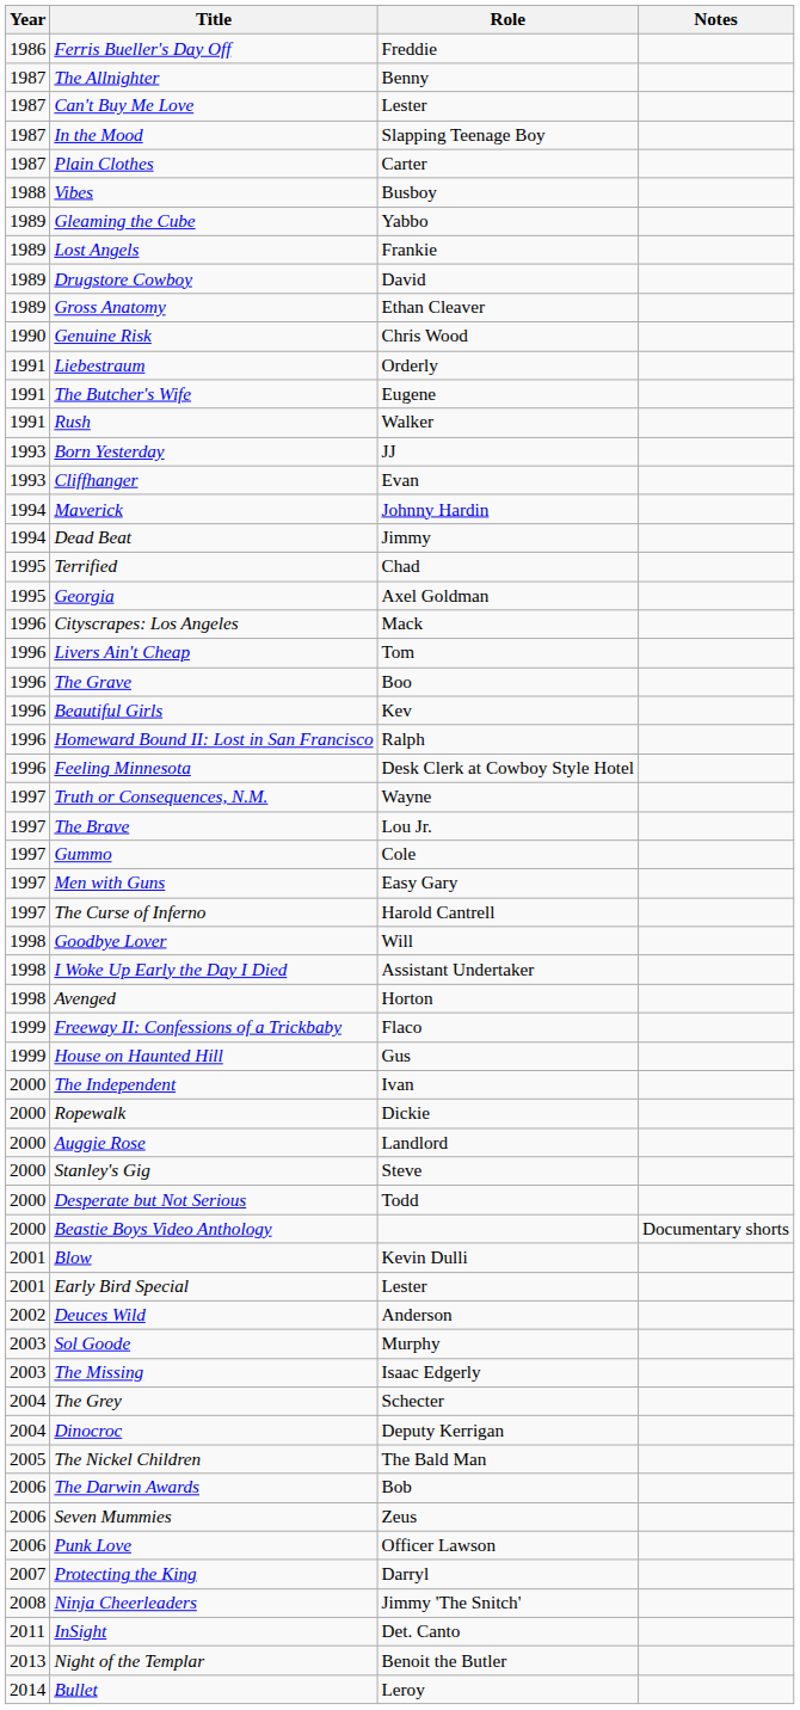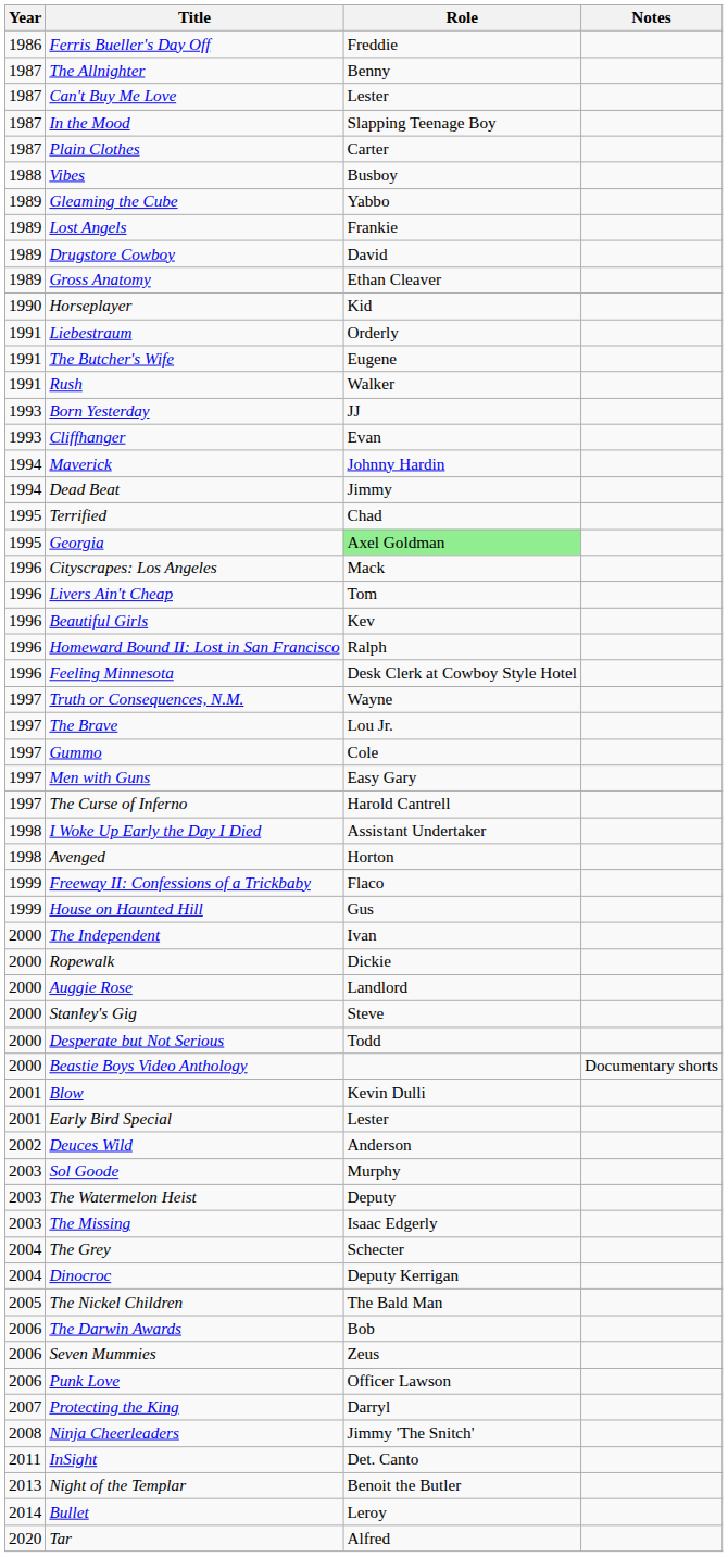+ row: 1990 | Horseplayer | Kid
- row: 1990 | Genuine Risk | Chris Wood
Georgia | Role: no background -> lightgreen background
- row: 1996 | The Grave | Boo
- row: 1998 | Goodbye Lover | Will
+ row: 2003 | The Watermelon Heist | Deputy
+ row: 2020 | Tar | Alfred
